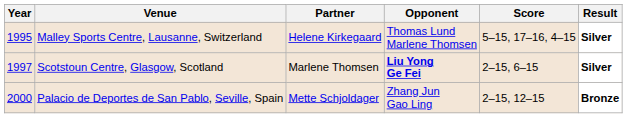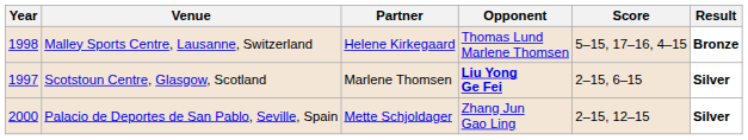Malley Sports Centre, Lausanne, Switzerland | Year: 1995 -> 1998
Malley Sports Centre, Lausanne, Switzerland | Result: Silver -> Bronze
Palacio de Deportes de San Pablo, Seville, Spain | Result: Bronze -> Silver
